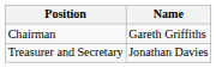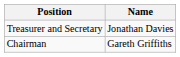rows swapped: Chairman <-> Treasurer and Secretary
